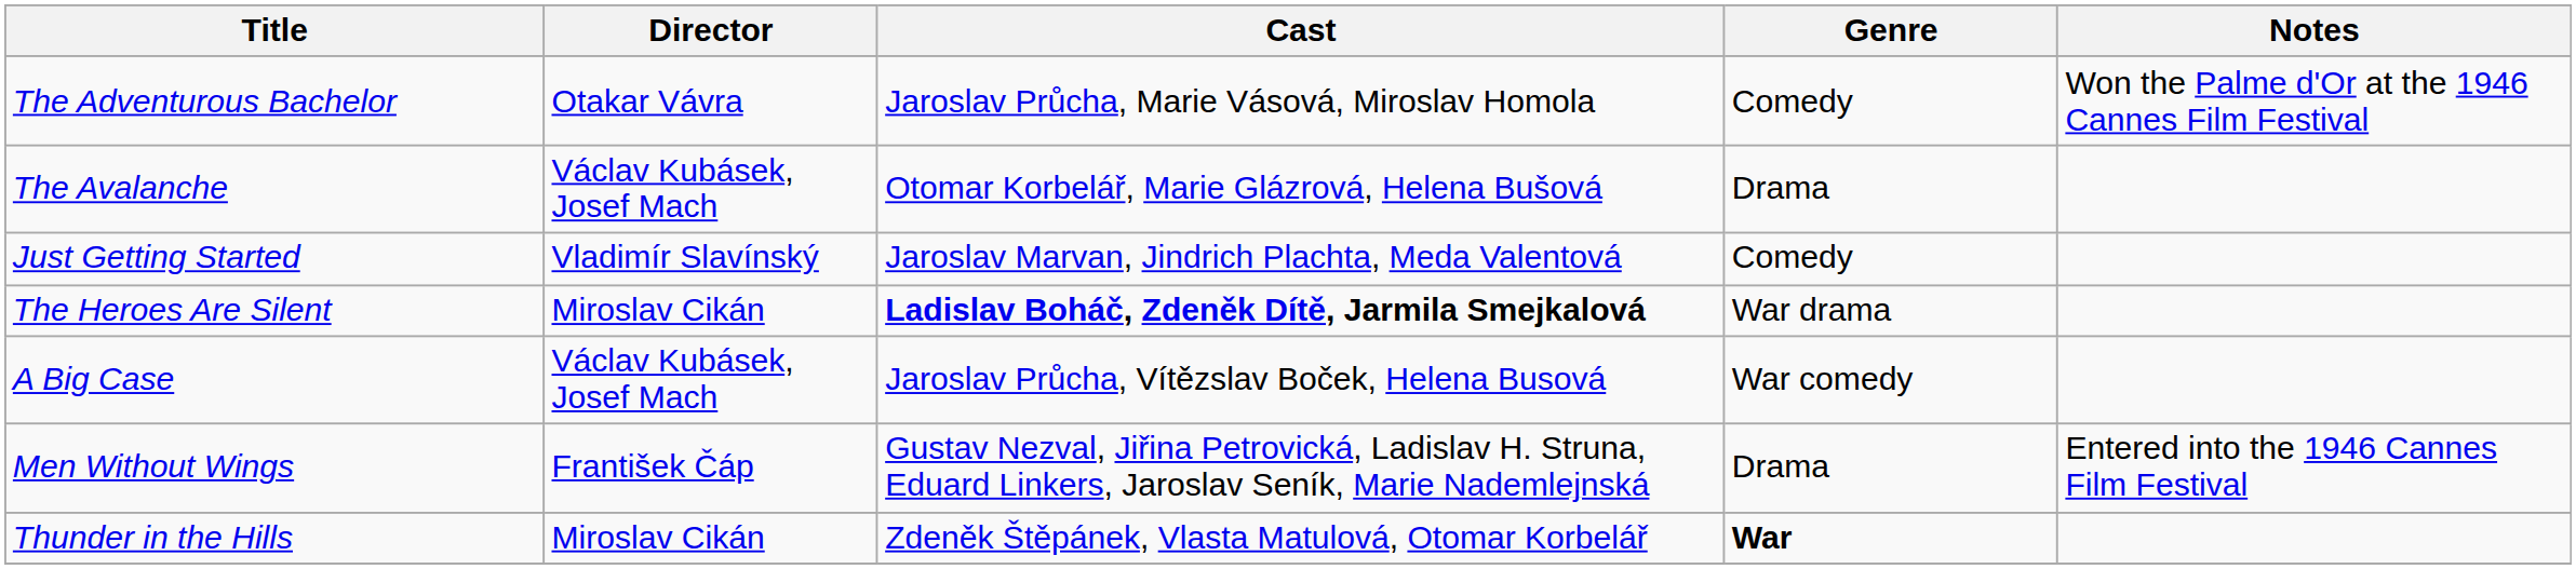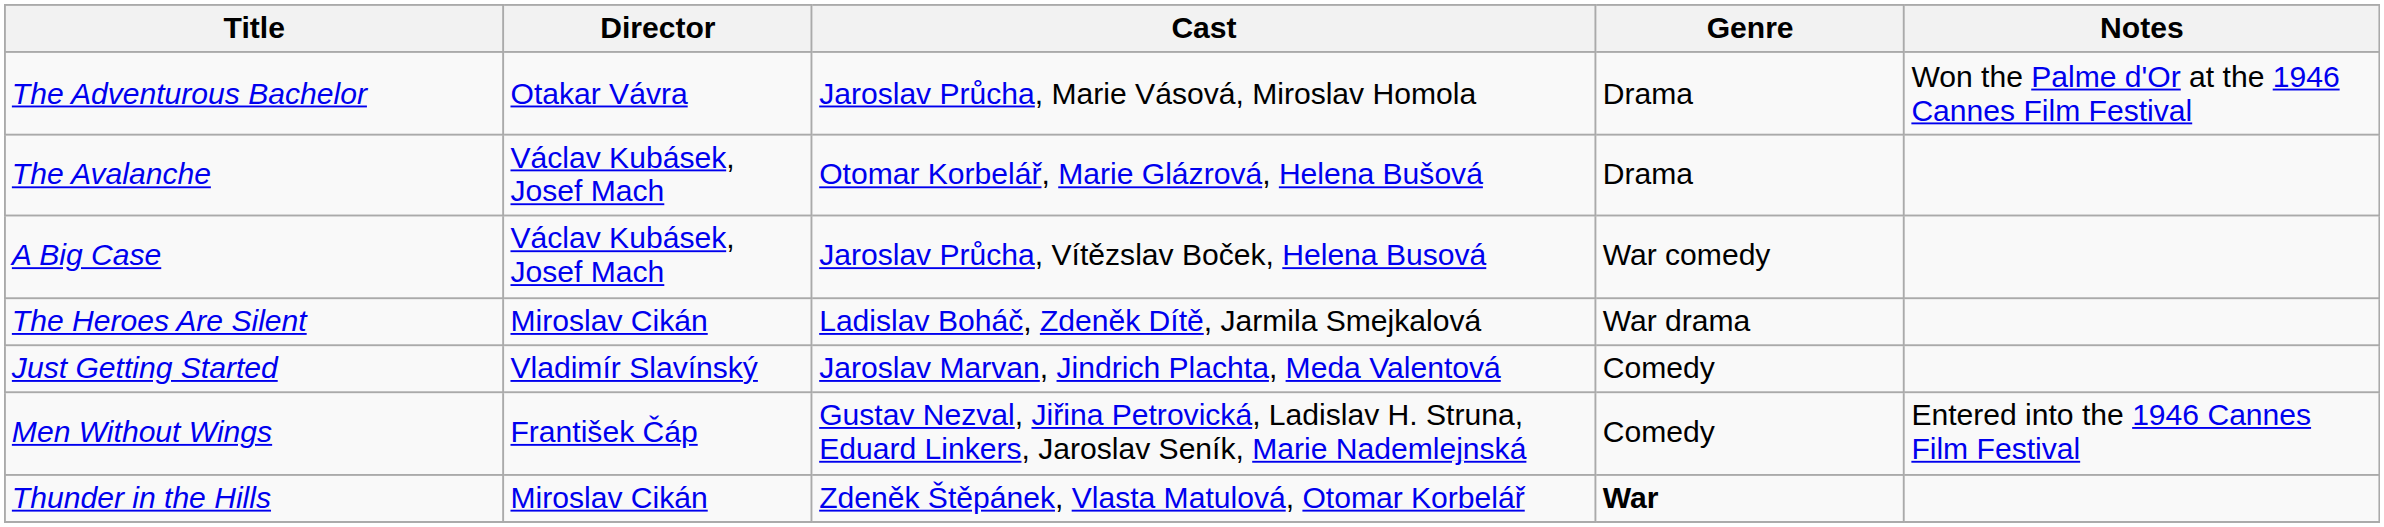The Adventurous Bachelor | Genre: Comedy -> Drama
rows swapped: A Big Case <-> Just Getting Started
The Heroes Are Silent | Cast: bold -> normal
Men Without Wings | Genre: Drama -> Comedy
